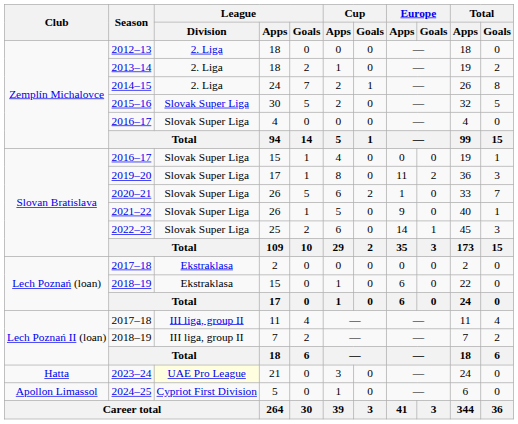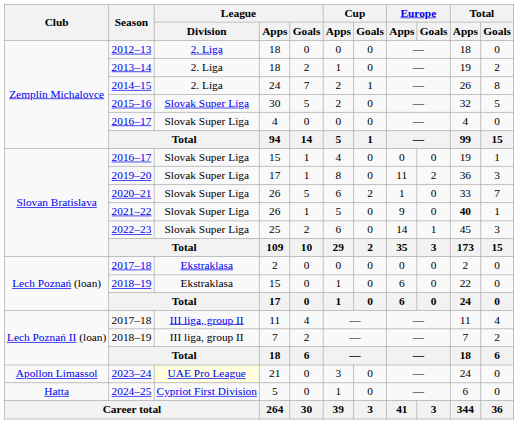2021–22 | Total / Apps: normal -> bold
2023–24 | Club: Hatta -> Apollon Limassol
2024–25 | Club: Apollon Limassol -> Hatta
